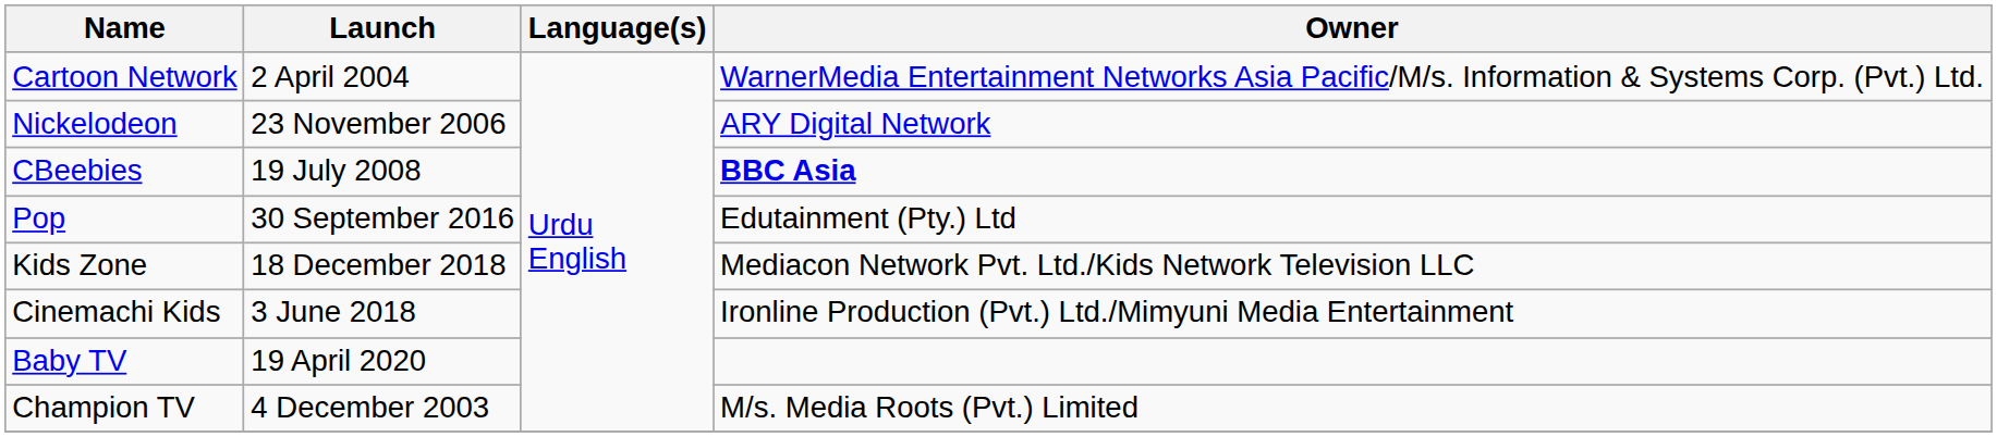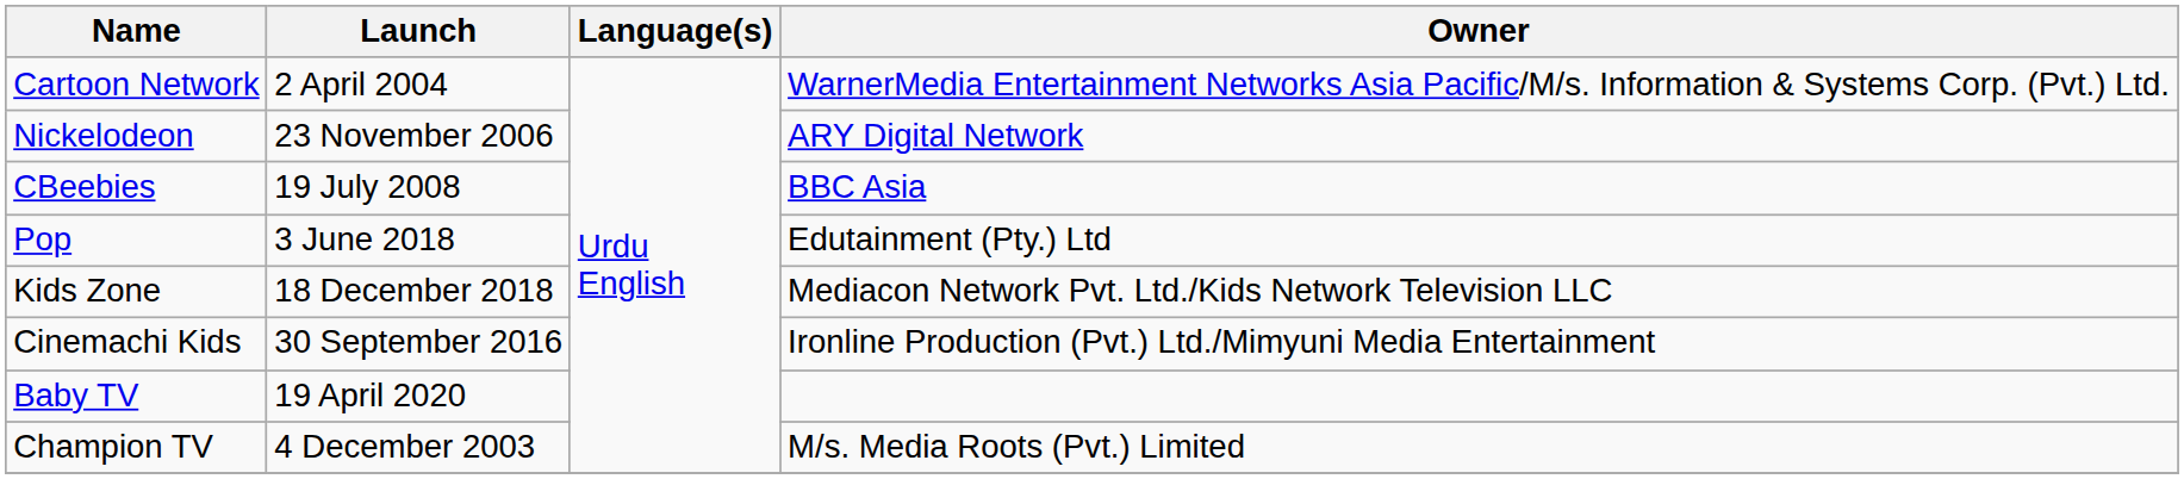CBeebies | Owner: bold -> normal
Pop | Launch: 30 September 2016 -> 3 June 2018
Cinemachi Kids | Launch: 3 June 2018 -> 30 September 2016
